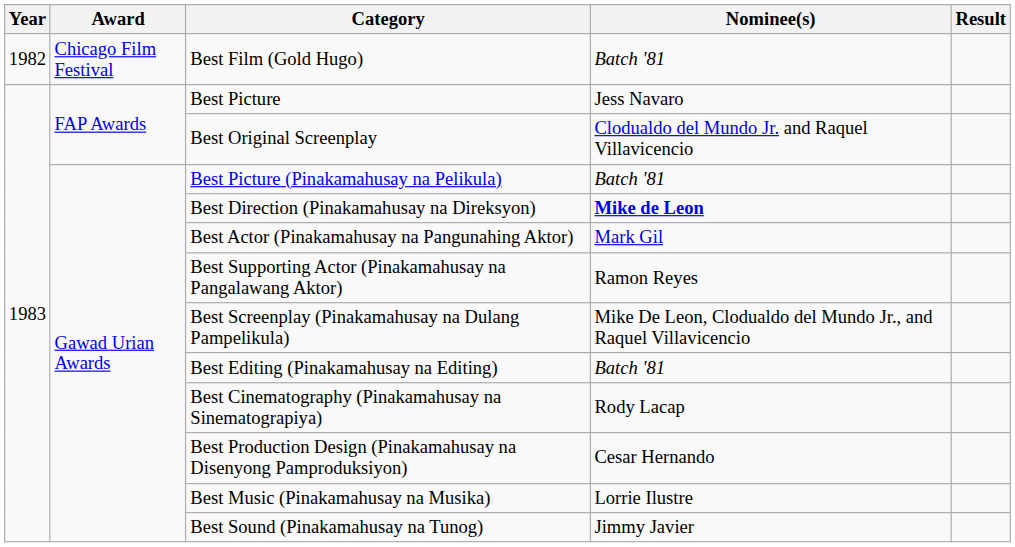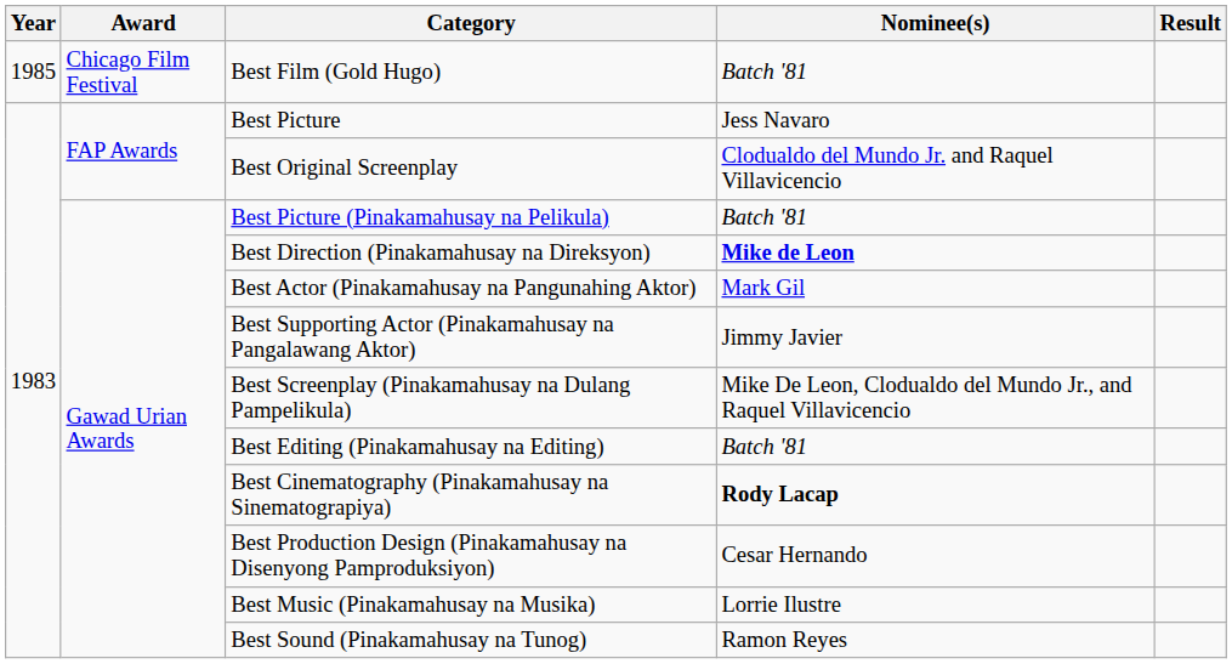Best Film (Gold Hugo) | Year: 1982 -> 1985
Best Supporting Actor (Pinakamahusay na Pangalawang Aktor) | Nominee(s): Ramon Reyes -> Jimmy Javier
Best Cinematography (Pinakamahusay na Sinematograpiya) | Nominee(s): normal -> bold
Best Sound (Pinakamahusay na Tunog) | Nominee(s): Jimmy Javier -> Ramon Reyes
